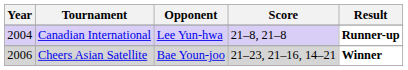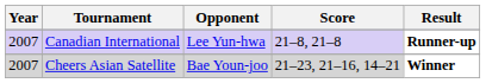Canadian International | Year: 2004 -> 2007
Cheers Asian Satellite | Year: 2006 -> 2007
